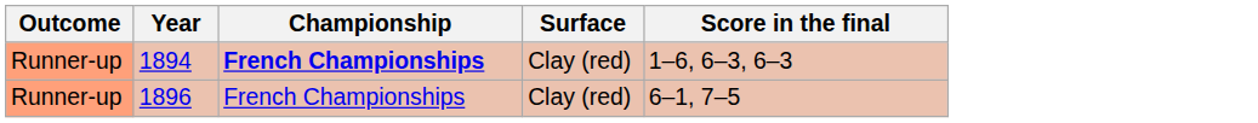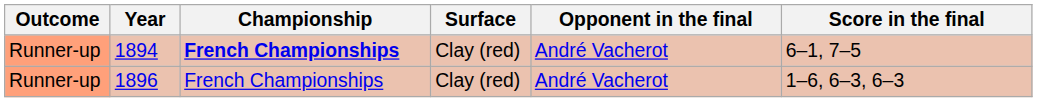+ column: Opponent in the final | André Vacherot | André Vacherot
1894 | Score in the final: 1–6, 6–3, 6–3 -> 6–1, 7–5
1896 | Score in the final: 6–1, 7–5 -> 1–6, 6–3, 6–3
